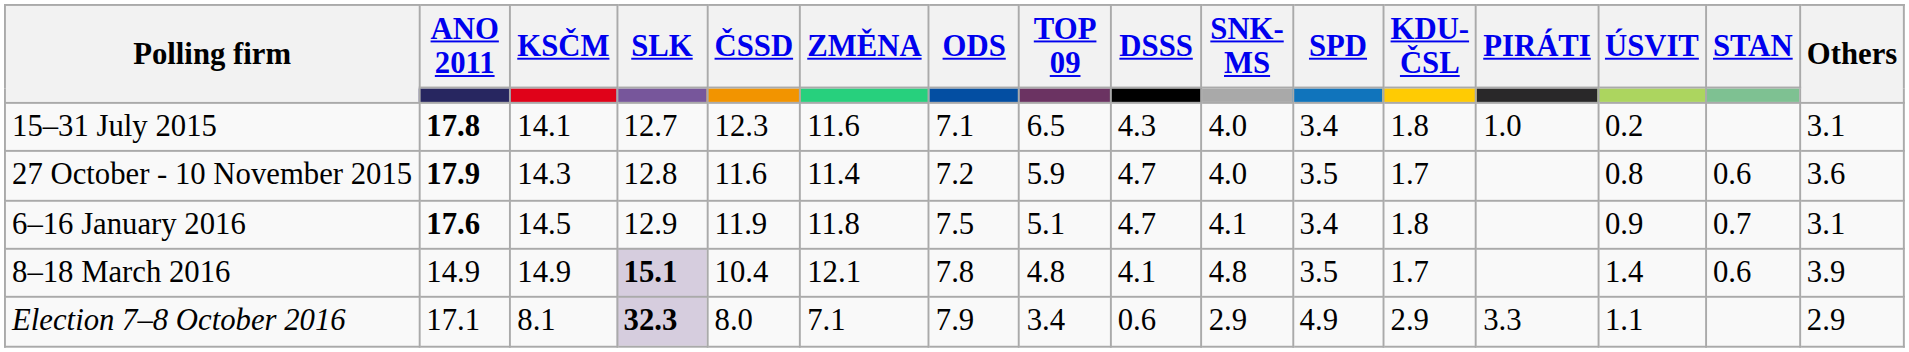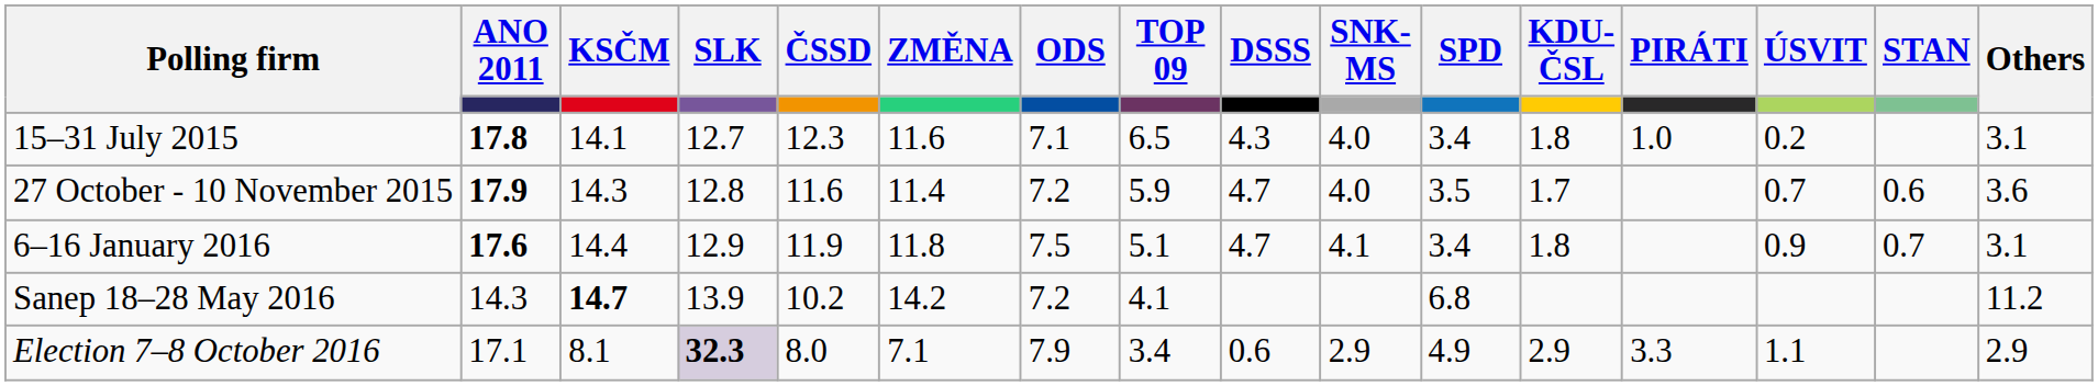27 October - 10 November 2015 | ÚSVIT: 0.8 -> 0.7
6–16 January 2016 | KSČM: 14.5 -> 14.4
- row: 8–18 March 2016 | 14.9 | 14.9 | 15.1 | 10.4 | 12.1 | 7.8 | 4.8 | 4.1 | 4.8 | 3.5 | 1.7 | 1.4 | 0.6 | 3.9
+ row: Sanep 18–28 May 2016 | 14.3 | 14.7 | 13.9 | 10.2 | 14.2 | 7.2 | 4.1 | 6.8 | 11.2
